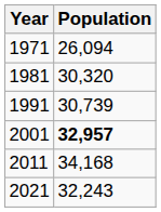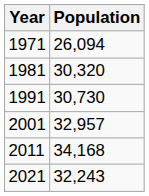1991 | Population: 30,739 -> 30,730
2001 | Population: bold -> normal
